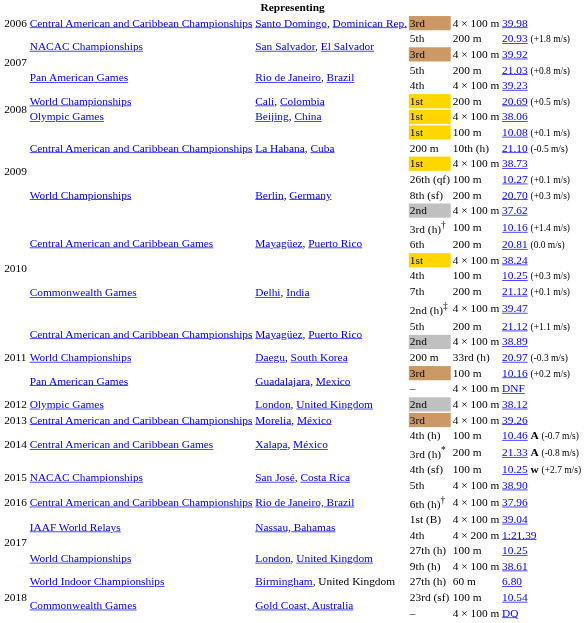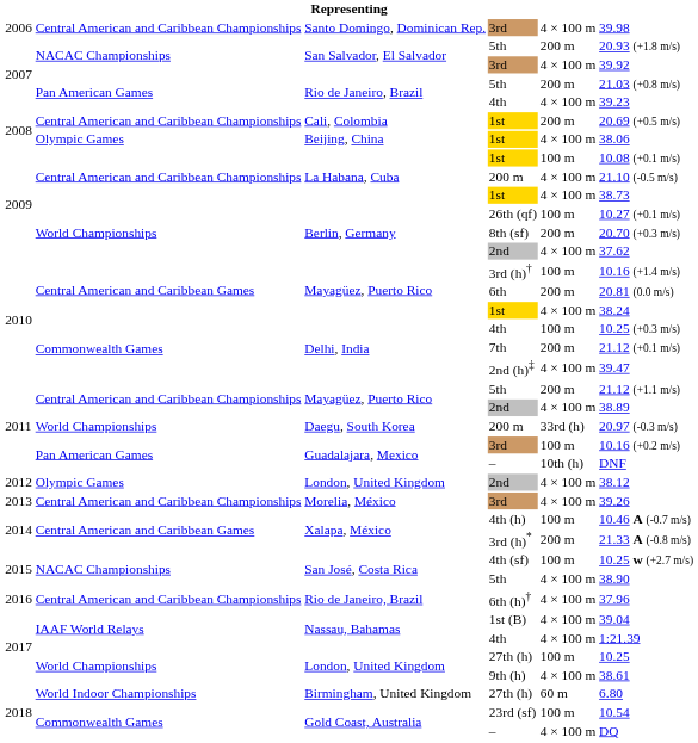Cali, Colombia / 1st | column 2: World Championships -> Central American and Caribbean Championships
La Habana, Cuba / 200 m | column 5: 10th (h) -> 4 × 100 m
Guadalajara, Mexico / – | column 5: 4 × 100 m -> 10th (h)
Nassau, Bahamas / 4th | column 5: 4 × 200 m -> 4 × 100 m
